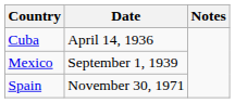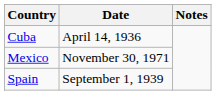Mexico | Date: September 1, 1939 -> November 30, 1971
Spain | Date: November 30, 1971 -> September 1, 1939
